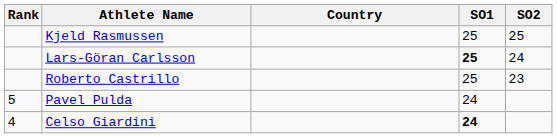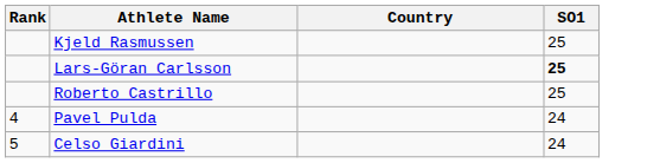- column: SO2 | 25 | 24 | 23
Pavel Pulda | Rank: 5 -> 4
Celso Giardini | Rank: 4 -> 5
Celso Giardini | SO1: bold -> normal
